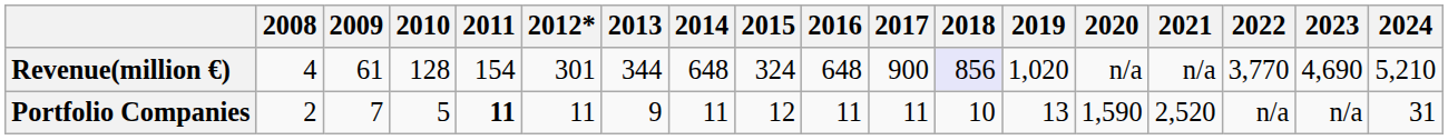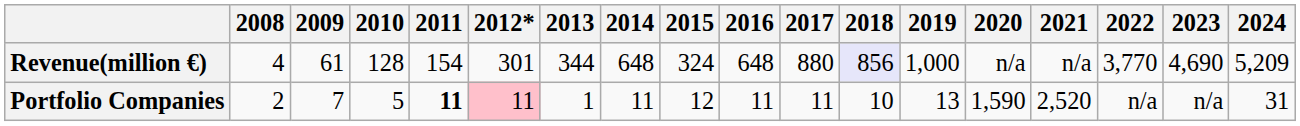Revenue(million €) | 2017: 900 -> 880
Revenue(million €) | 2019: 1,020 -> 1,000
Revenue(million €) | 2024: 5,210 -> 5,209
Portfolio Companies | 2012*: no background -> pink background
Portfolio Companies | 2013: 9 -> 1
